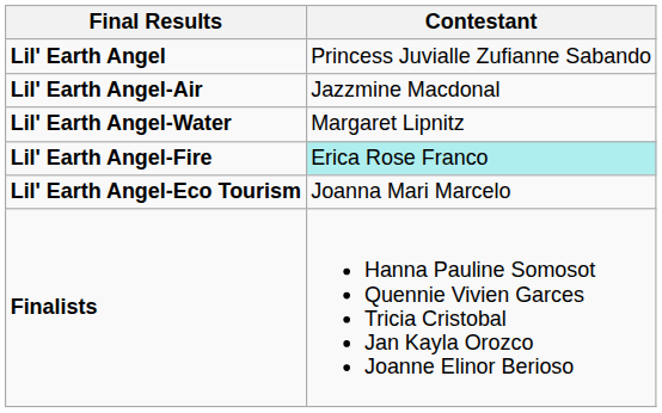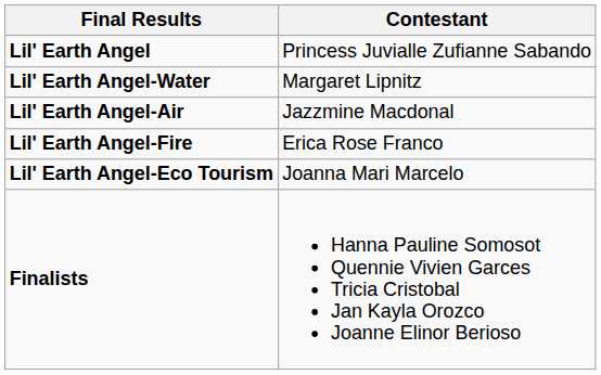rows swapped: Lil' Earth Angel-Air <-> Lil' Earth Angel-Water
Lil' Earth Angel-Fire | Contestant: paleturquoise background -> no background
